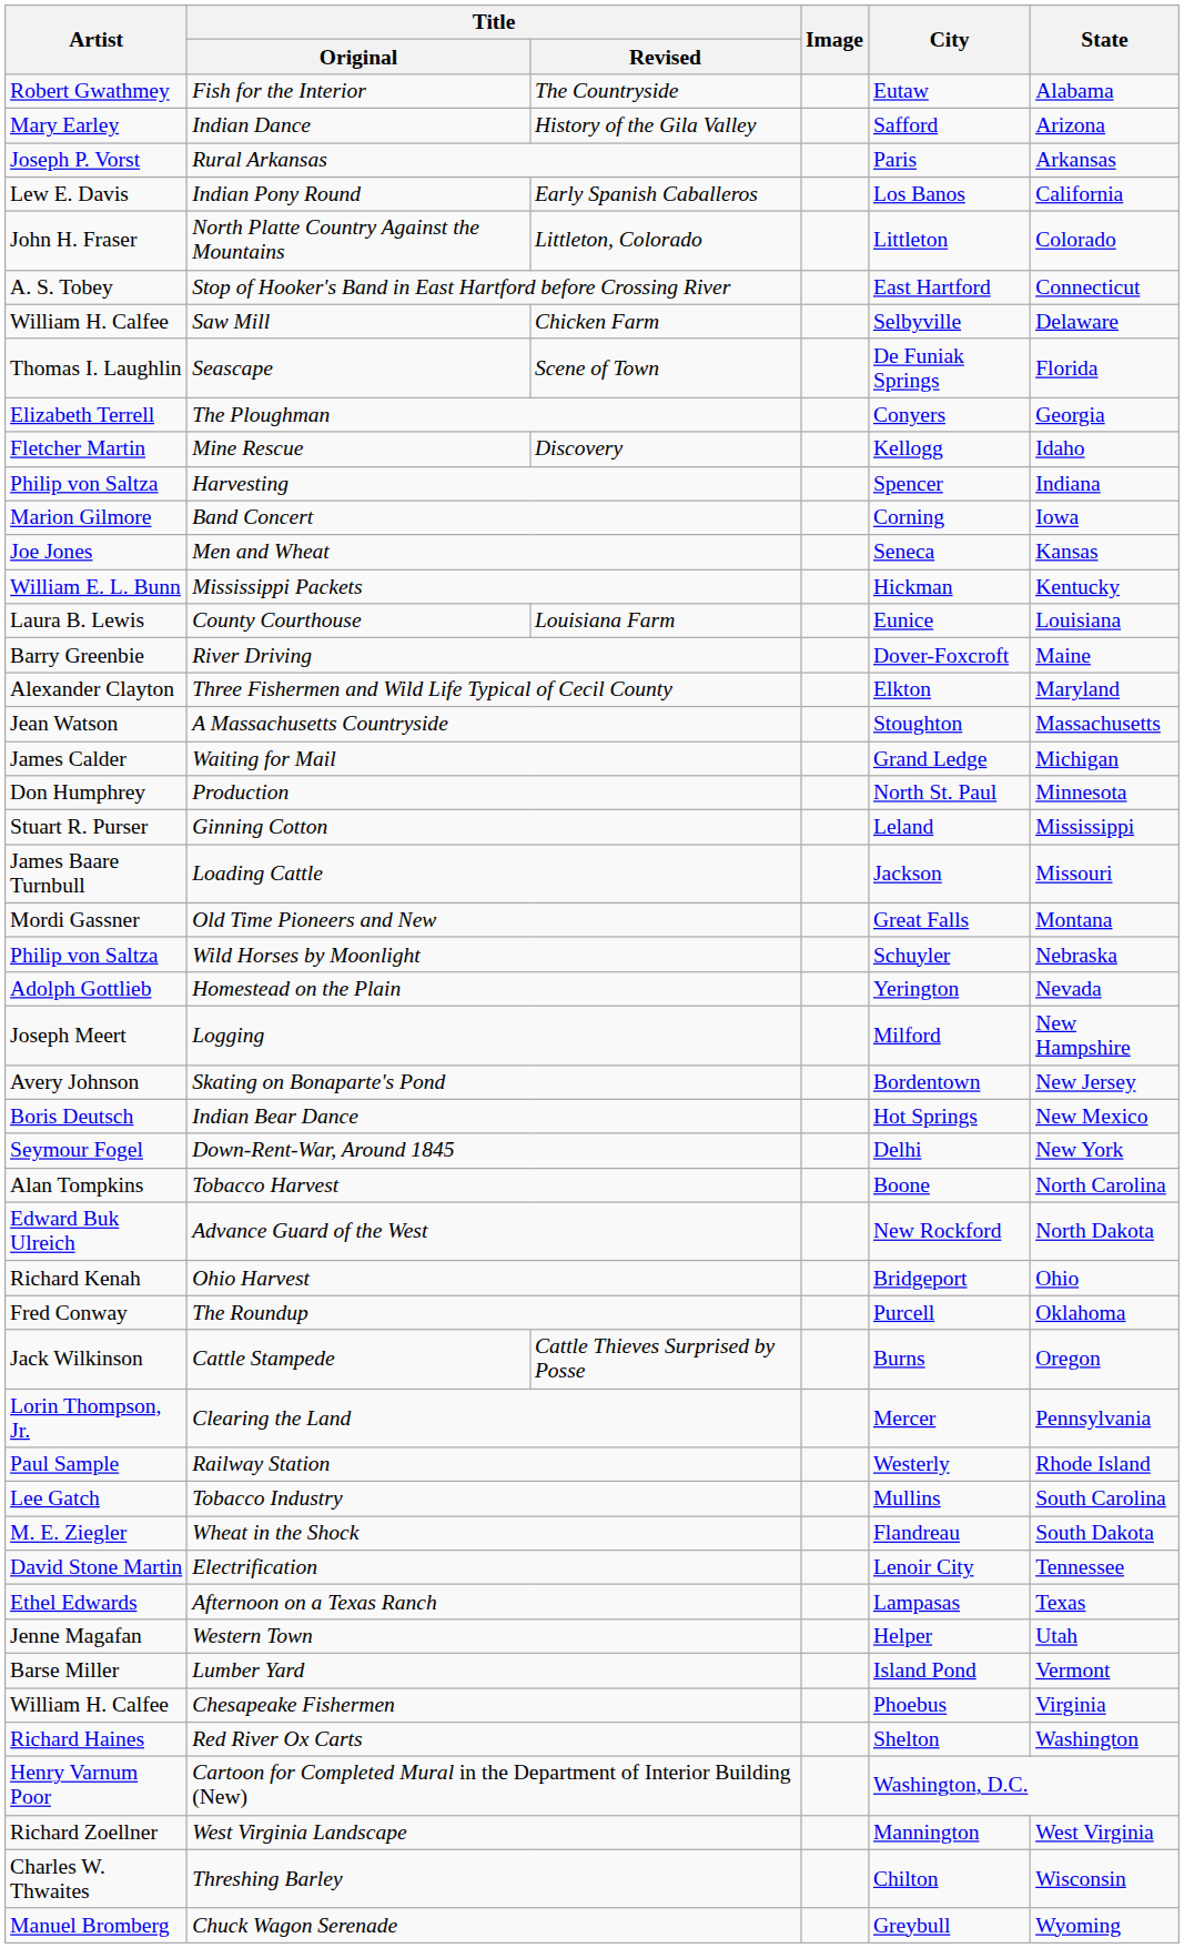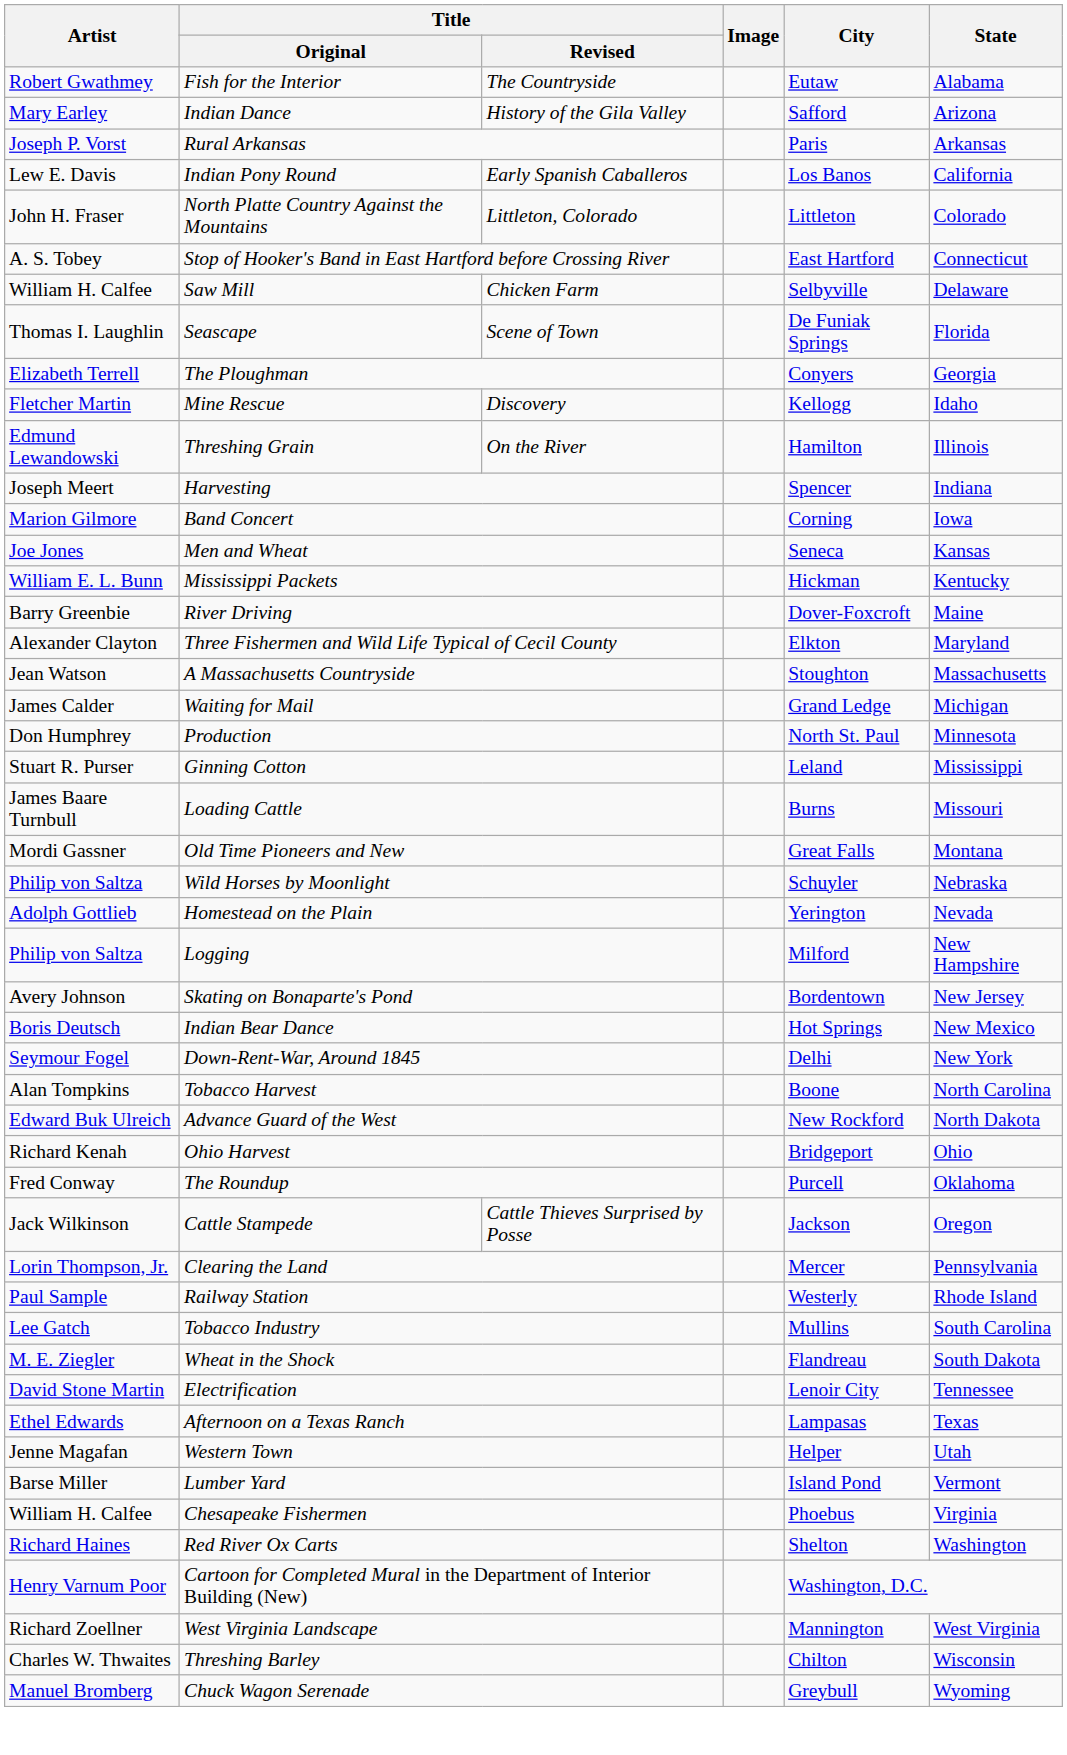+ row: Edmund Lewandowski | Threshing Grain | On the River | Hamilton | Illinois
Harvesting | Artist: Philip von Saltza -> Joseph Meert
- row: Laura B. Lewis | County Courthouse | Louisiana Farm | Eunice | Louisiana
Loading Cattle | City: Jackson -> Burns
Logging | Artist: Joseph Meert -> Philip von Saltza
Cattle Stampede | City: Burns -> Jackson
